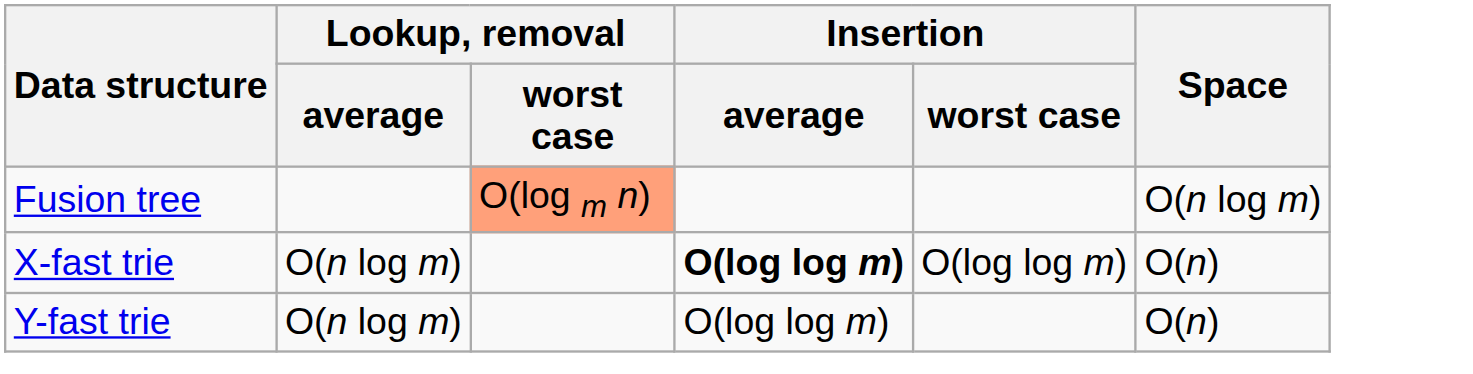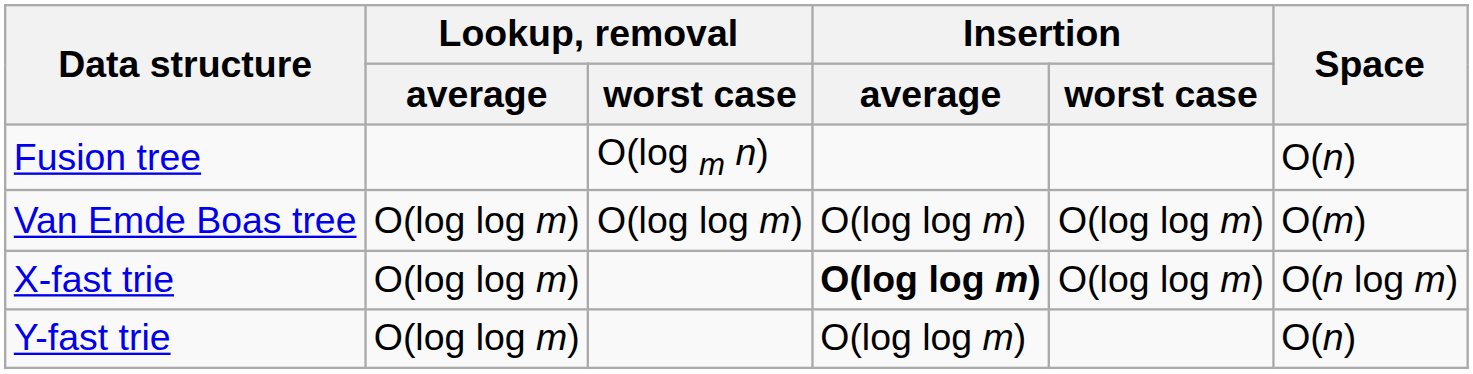Fusion tree | Lookup, removal / worst case: lightsalmon background -> no background
Fusion tree | Space: O(n log m) -> O(n)
+ row: Van Emde Boas tree | O(log log m) | O(log log m) | O(log log m) | O(log log m) | O(m)
X-fast trie | Lookup, removal / average: O(n log m) -> O(log log m)
X-fast trie | Space: O(n) -> O(n log m)
Y-fast trie | Lookup, removal / average: O(n log m) -> O(log log m)
